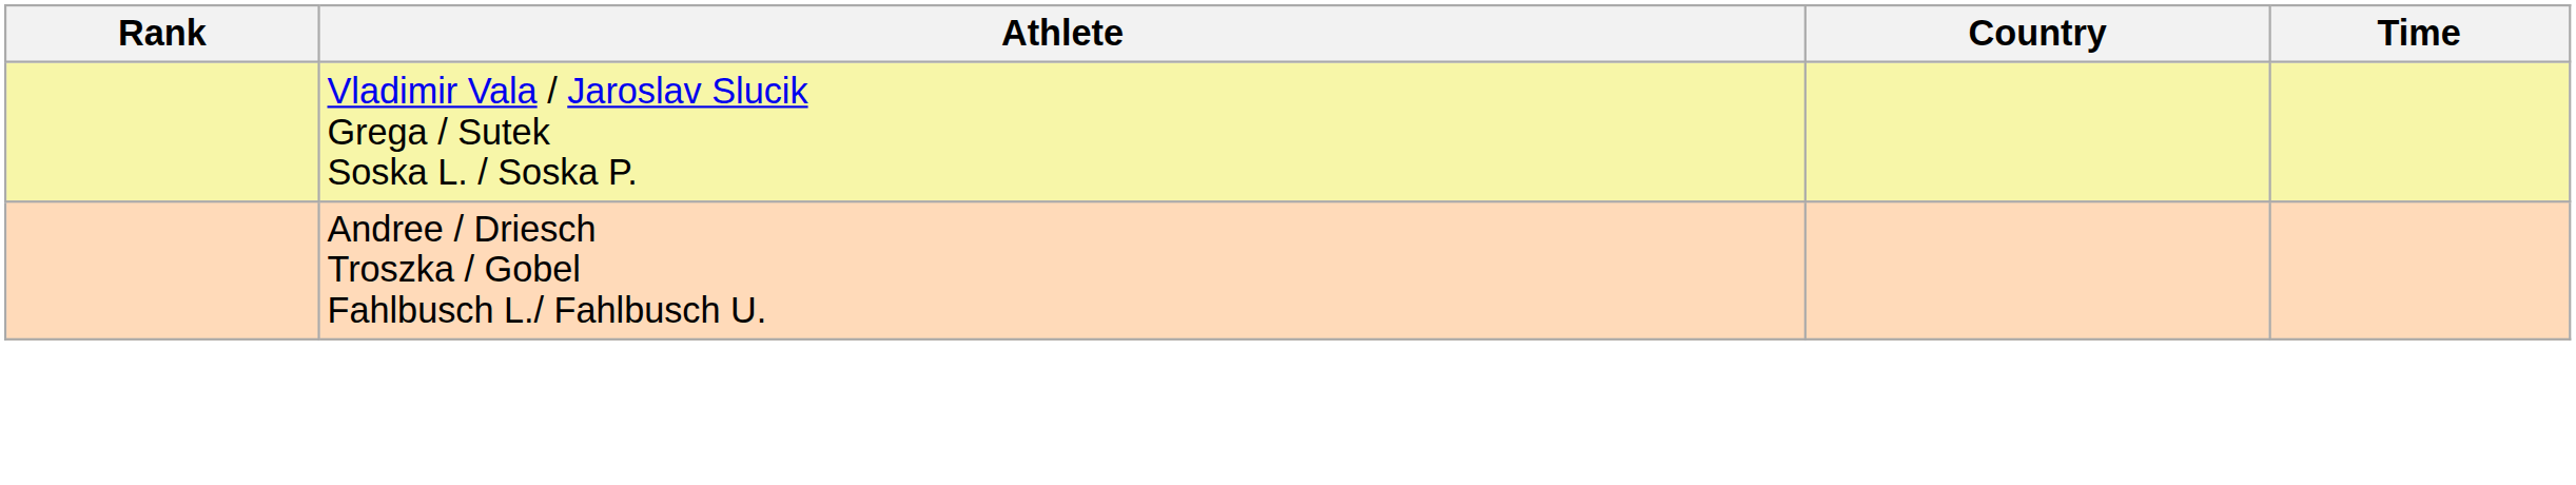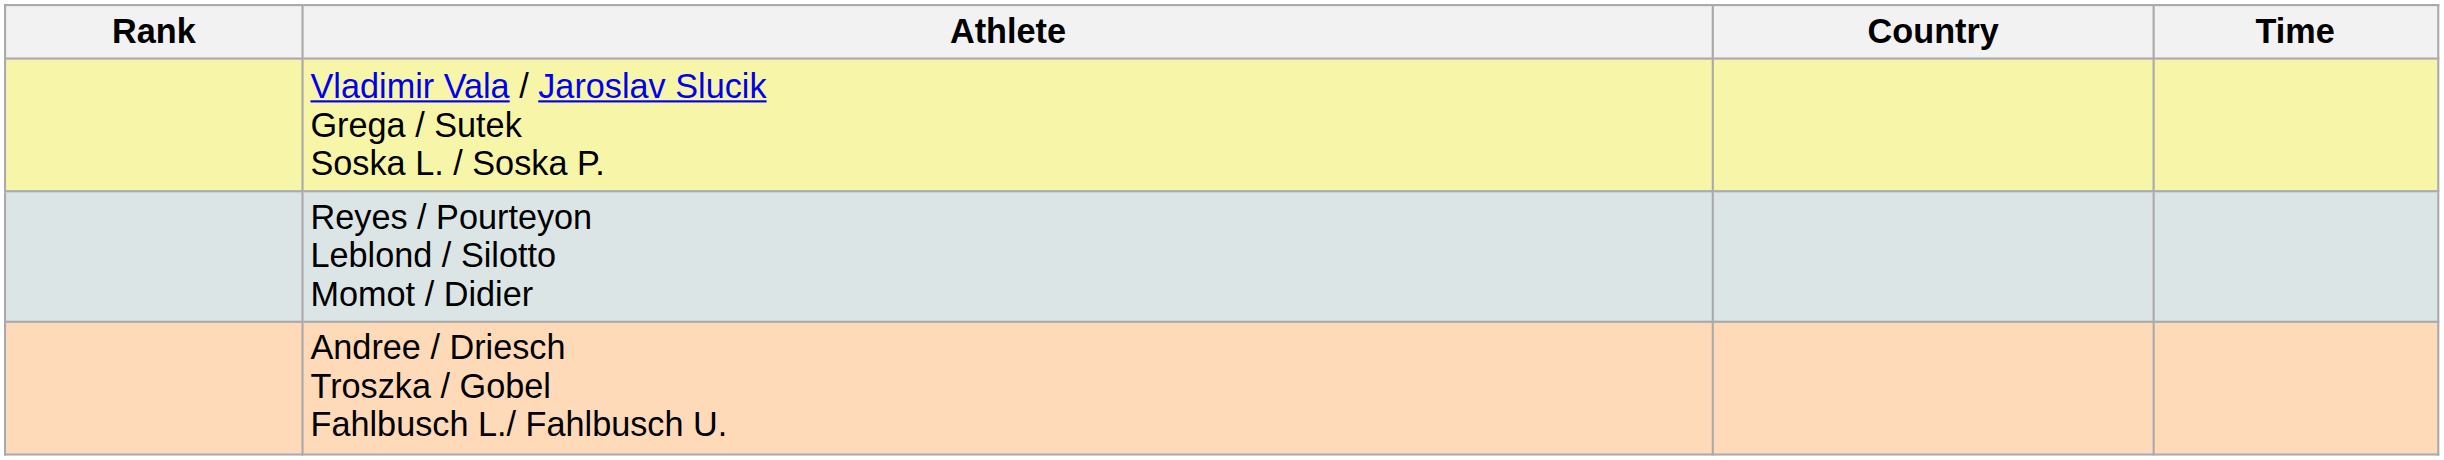+ row: Reyes / Pourteyon Leblond / Silotto Momot / Didier
